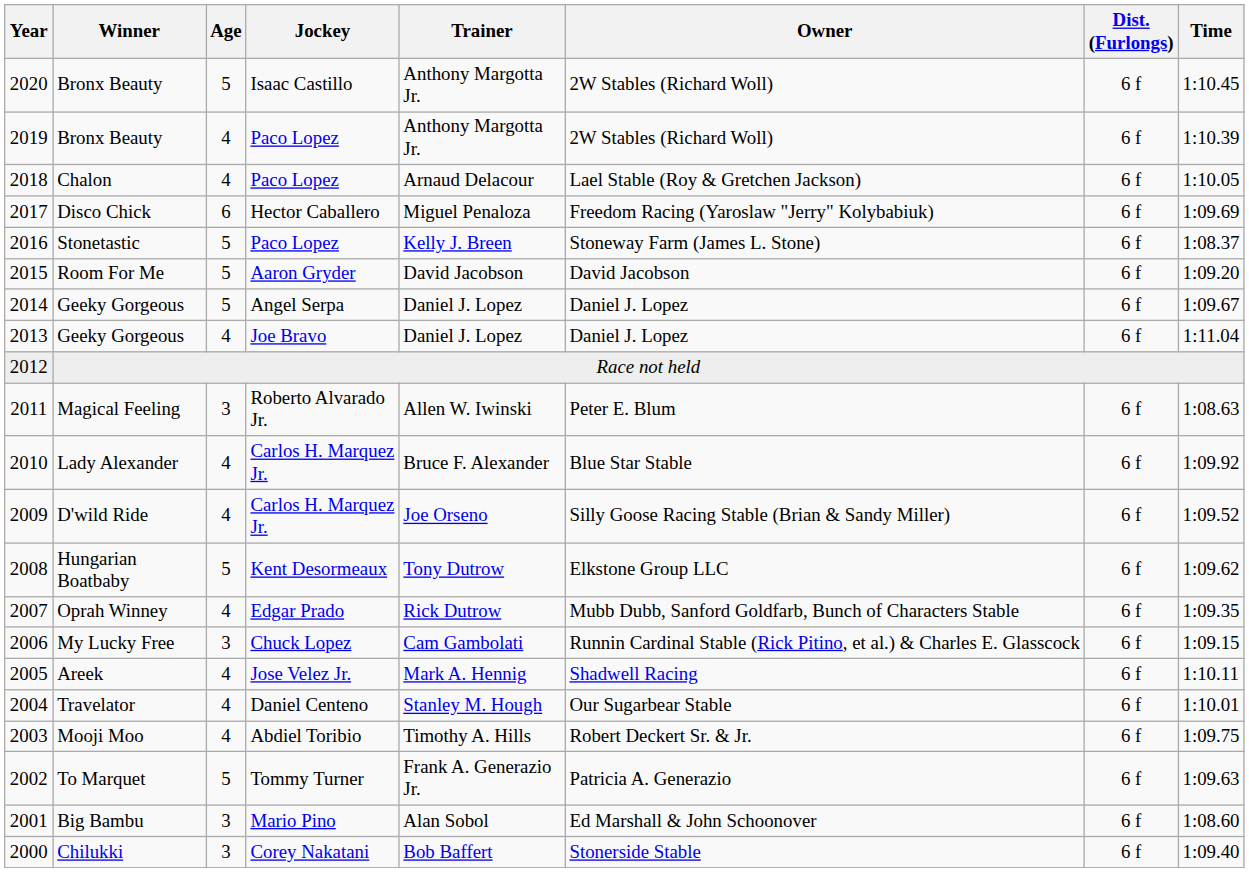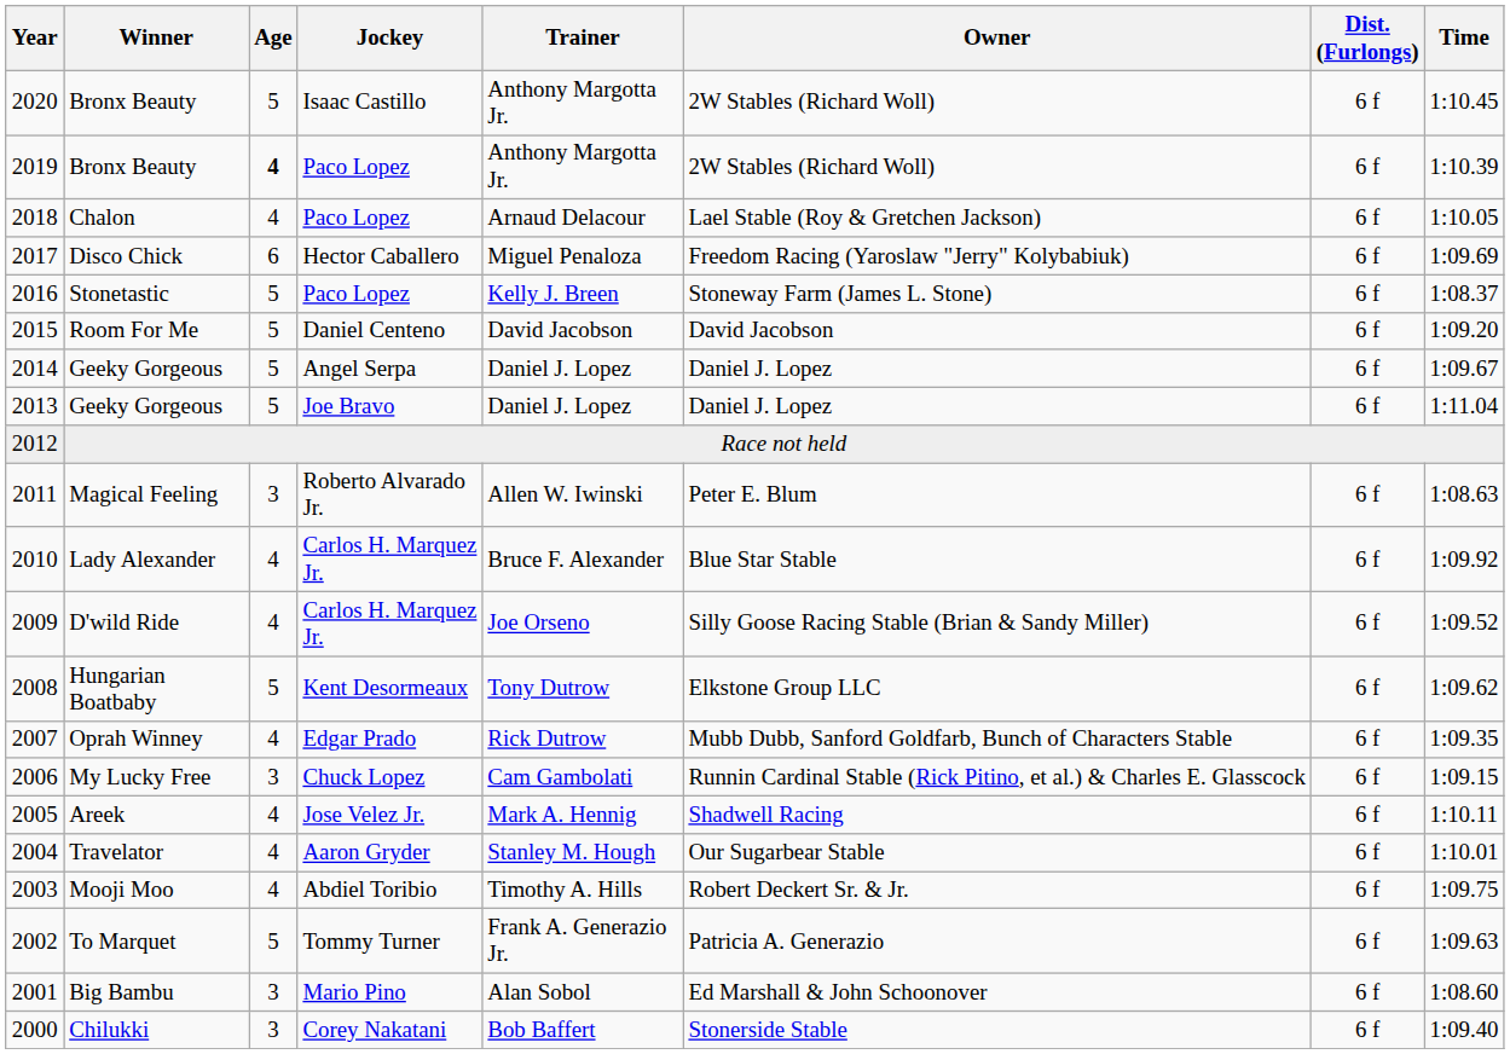2019 / Bronx Beauty | Age: normal -> bold
Room For Me | Jockey: Aaron Gryder -> Daniel Centeno
2013 / Geeky Gorgeous | Age: 4 -> 5
Travelator | Jockey: Daniel Centeno -> Aaron Gryder
